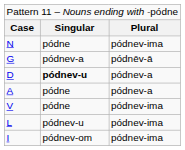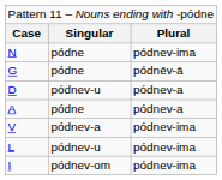G | column 2: pódnev-a -> pódne
D | column 2: bold -> normal
V | column 2: pódne -> pódnev-a
